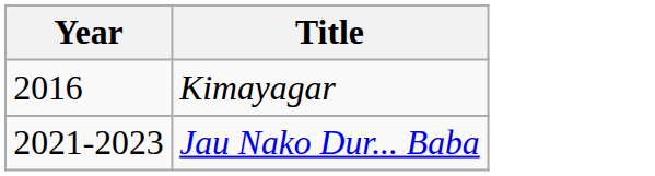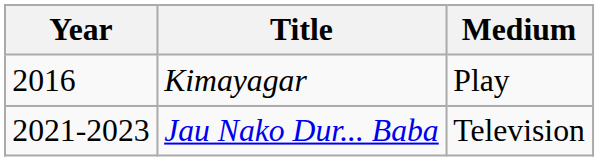+ column: Medium | Play | Television
